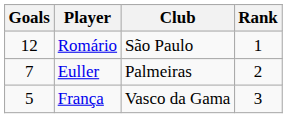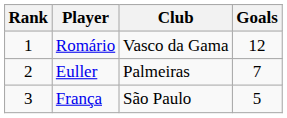columns swapped: Rank <-> Goals
Romário | Club: São Paulo -> Vasco da Gama
França | Club: Vasco da Gama -> São Paulo
